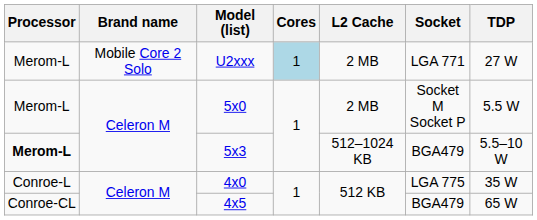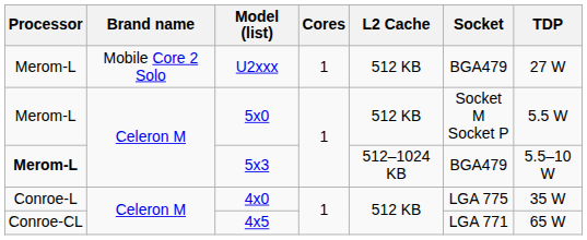U2xxx | Cores: lightblue background -> no background
U2xxx | L2 Cache: 2 MB -> 512 KB
U2xxx | Socket: LGA 771 -> BGA479
5x0 | L2 Cache: 2 MB -> 512 KB
4x5 | Socket: BGA479 -> LGA 771
